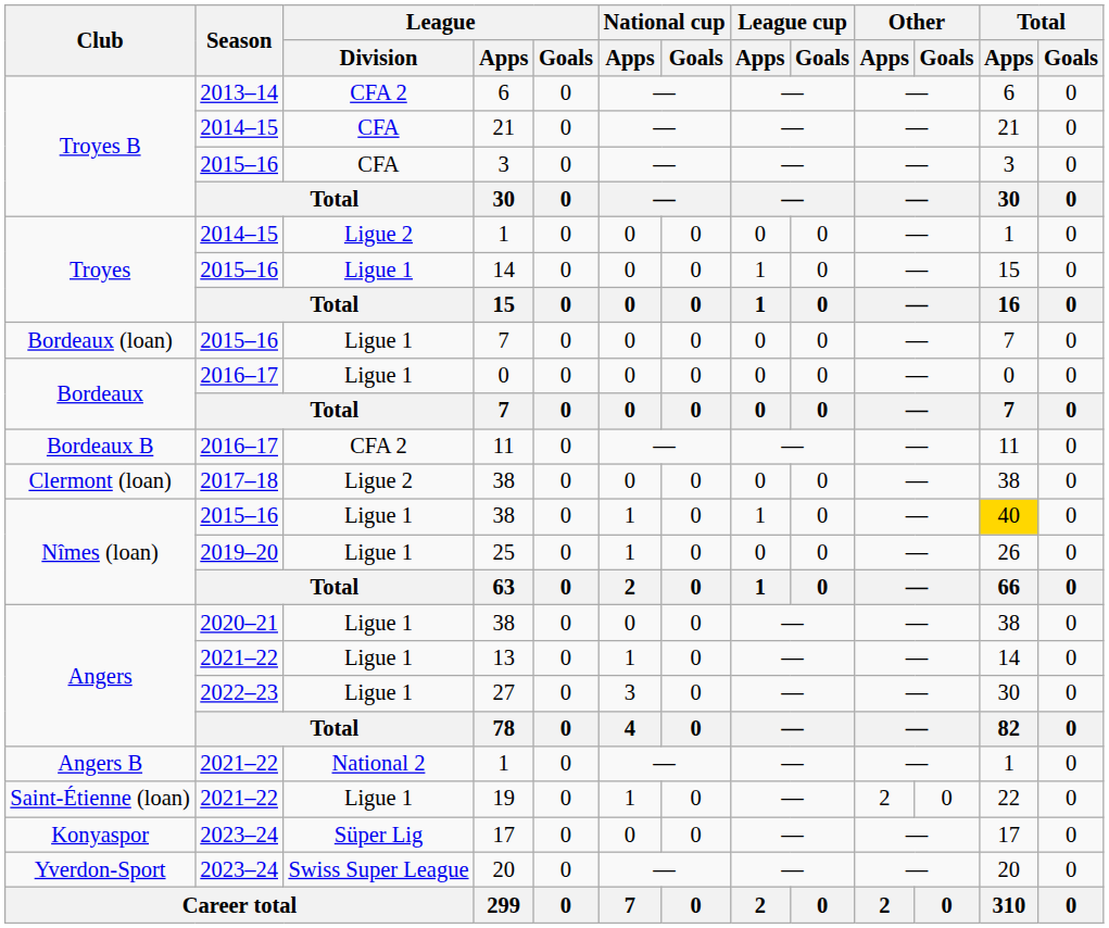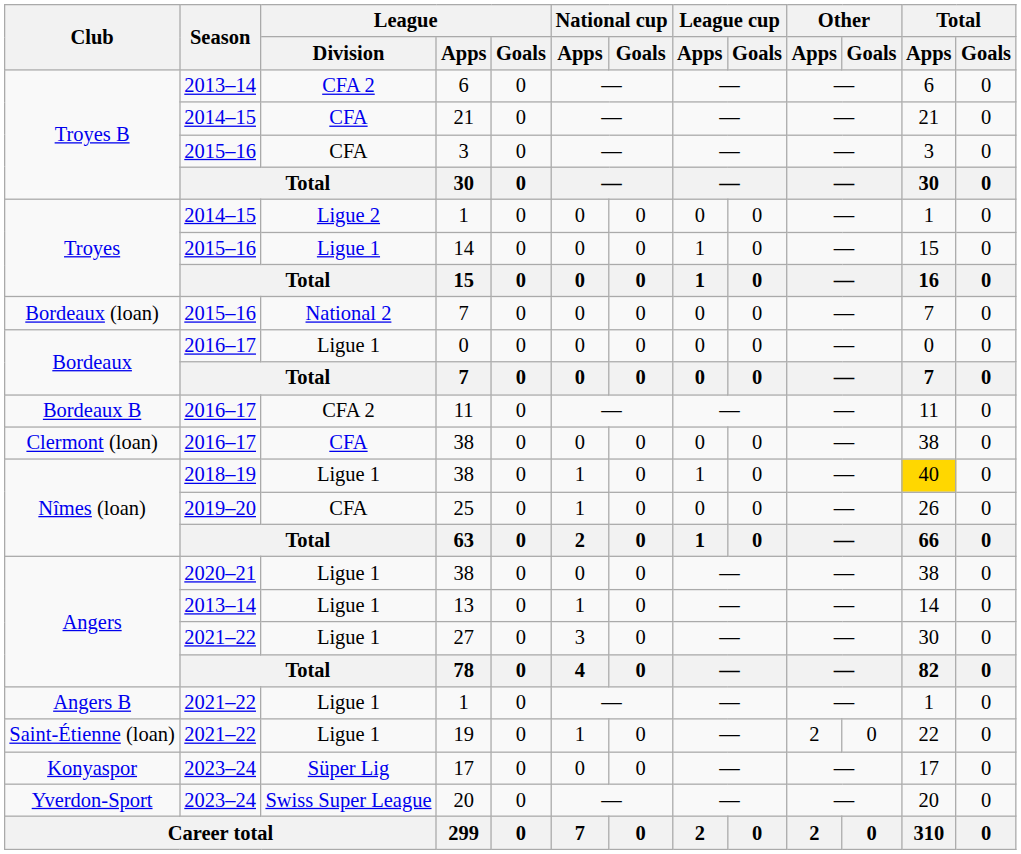Bordeaux (loan) / 7 | League / Division: Ligue 1 -> National 2
Clermont (loan) / 38 | Season: 2017–18 -> 2016–17
Clermont (loan) / 38 | League / Division: Ligue 2 -> CFA
Nîmes (loan) / 38 | Season: 2015–16 -> 2018–19
25 | League / Division: Ligue 1 -> CFA
13 | Season: 2021–22 -> 2013–14
27 | Season: 2022–23 -> 2021–22
Angers B / 1 | League / Division: National 2 -> Ligue 1
